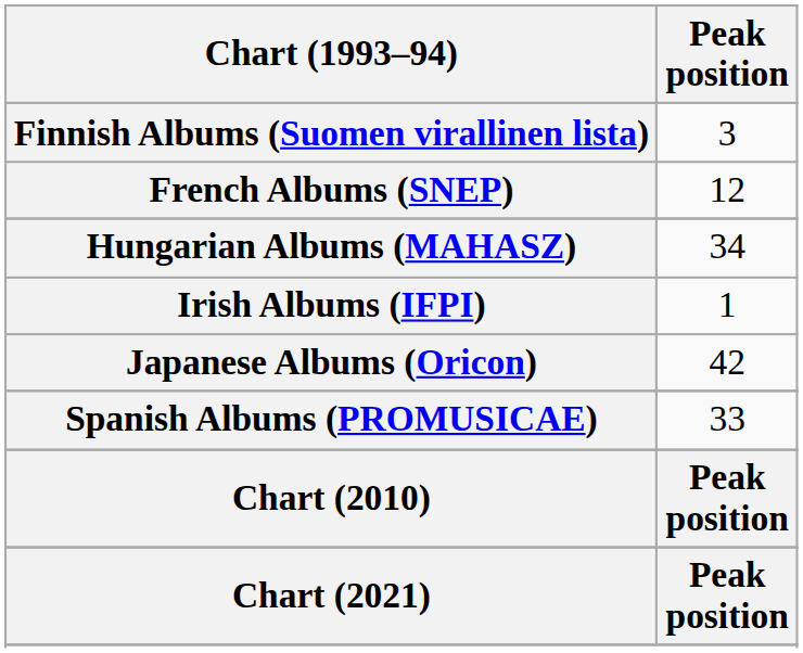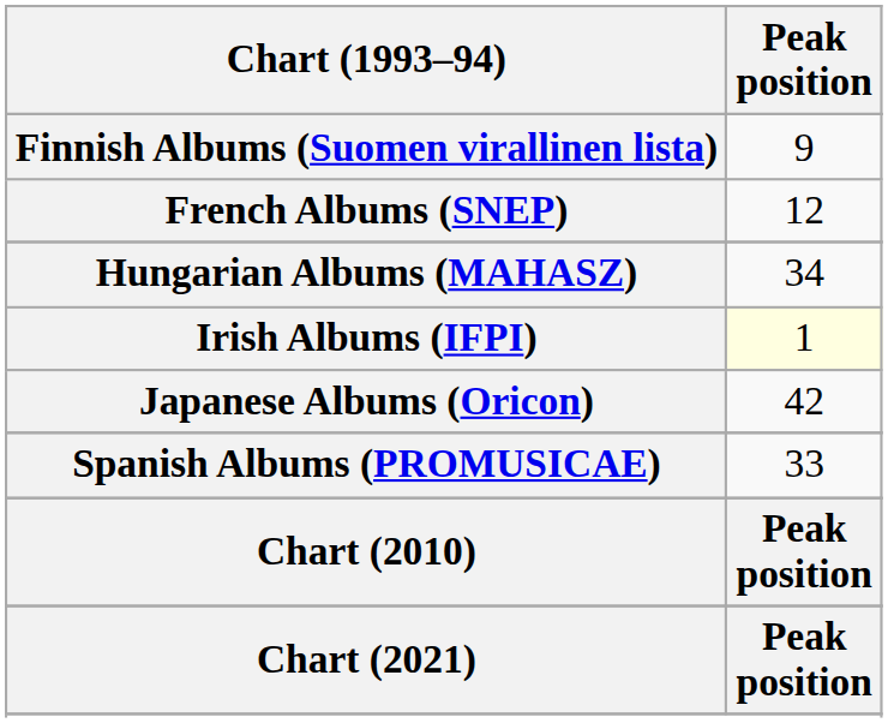Finnish Albums (Suomen virallinen lista) | Peak position: 3 -> 9
Irish Albums (IFPI) | Peak position: no background -> lightyellow background
